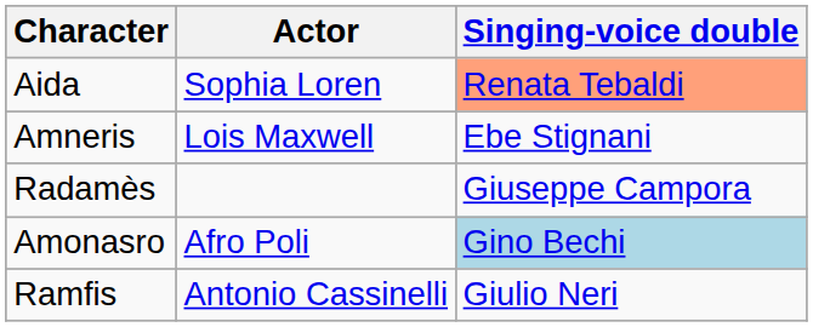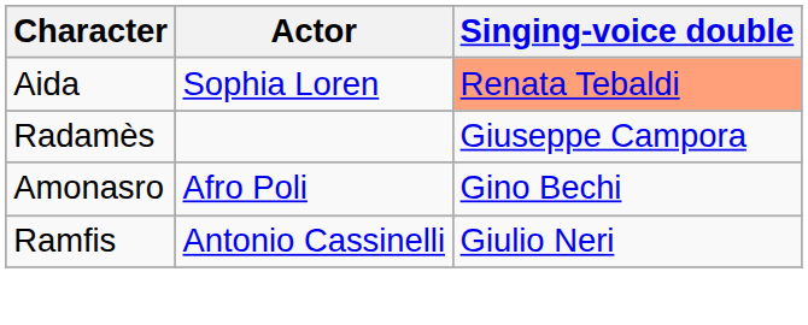- row: Amneris | Lois Maxwell | Ebe Stignani
Amonasro | Singing-voice double: lightblue background -> no background
